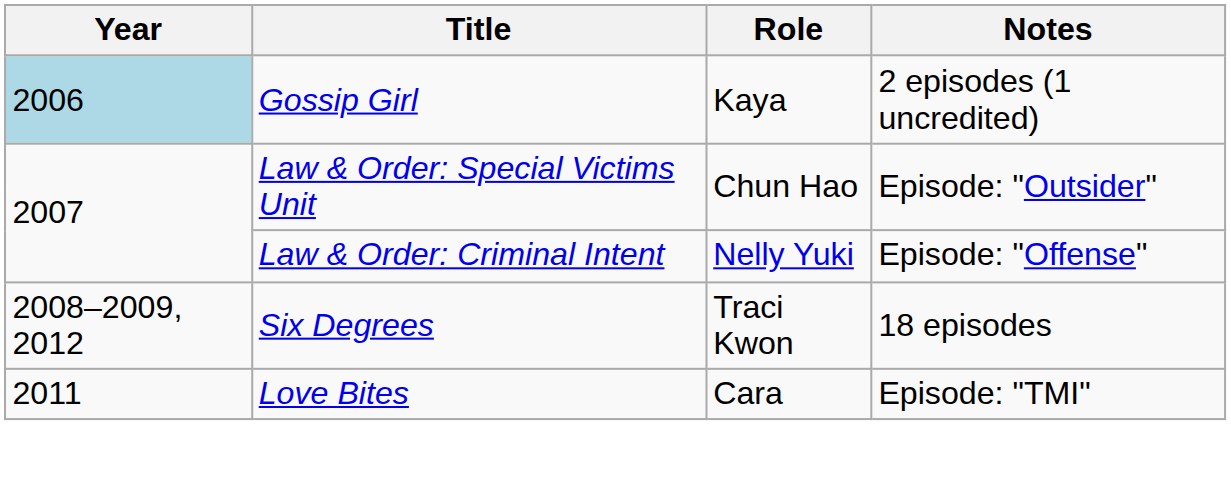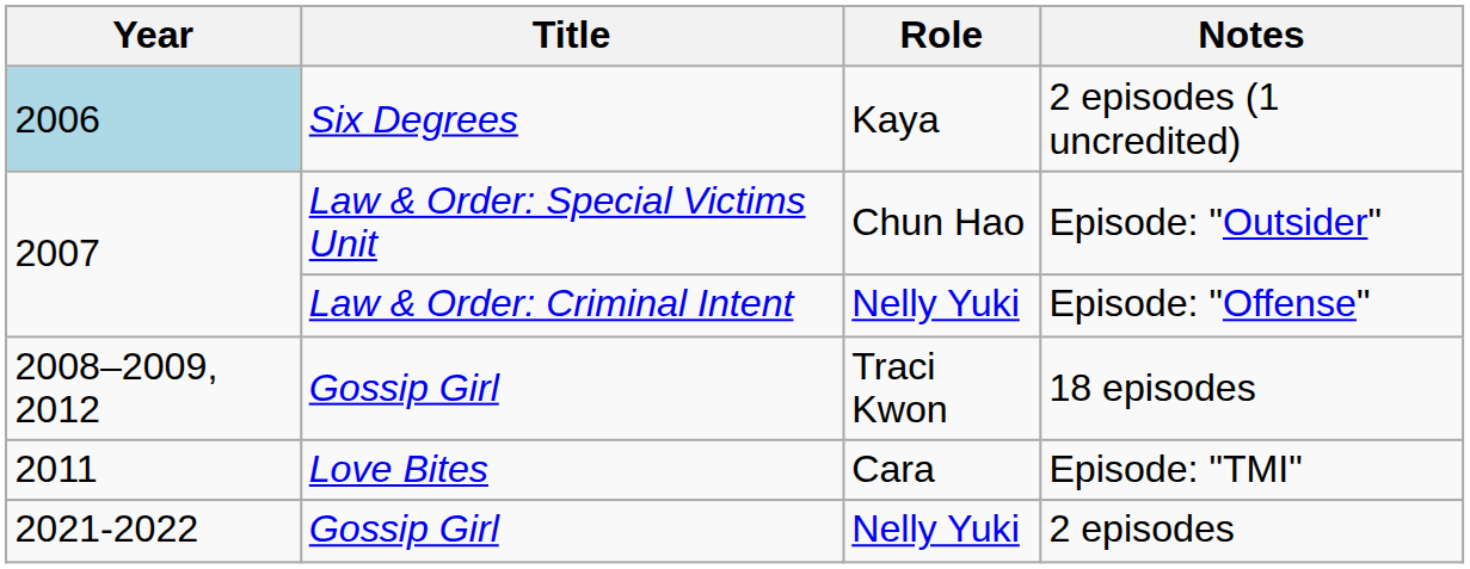2 episodes (1 uncredited) | Title: Gossip Girl -> Six Degrees
18 episodes | Title: Six Degrees -> Gossip Girl
+ row: 2021-2022 | Gossip Girl | Nelly Yuki | 2 episodes
